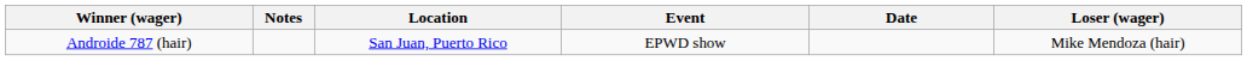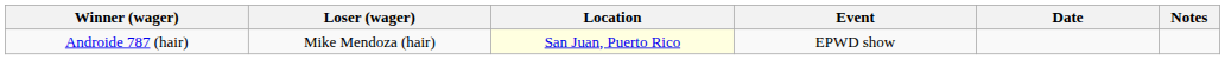columns swapped: Loser (wager) <-> Notes
Androide 787 (hair) | Location: no background -> lightyellow background
